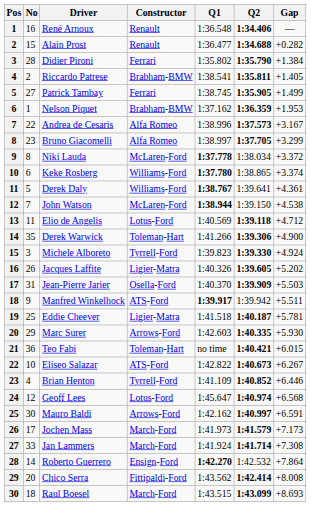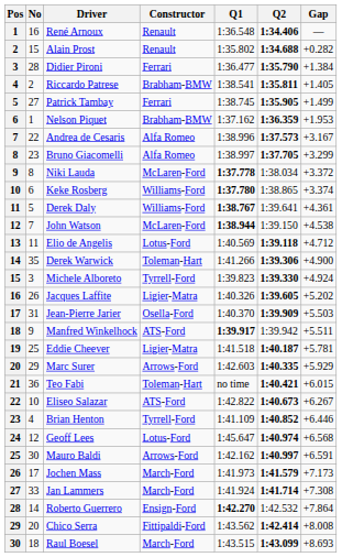Alain Prost | Q1: 1:36.477 -> 1:35.802
Didier Pironi | Q1: 1:35.802 -> 1:36.477
Marc Surer | Gap: +5.930 -> +5.929
